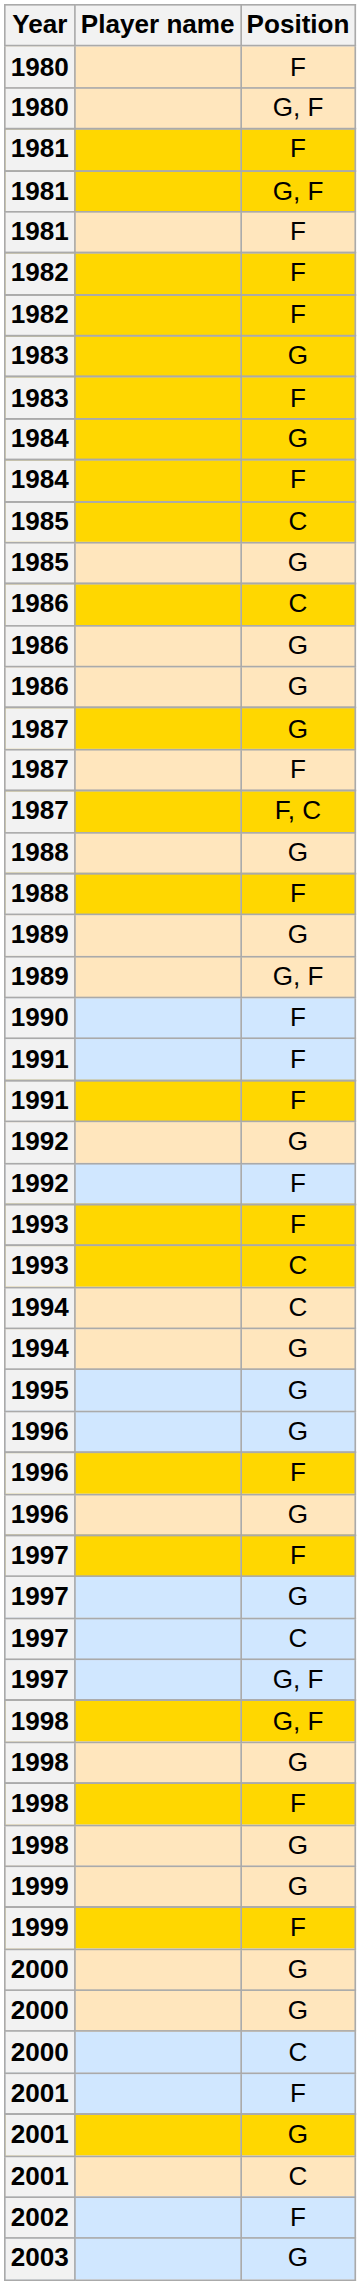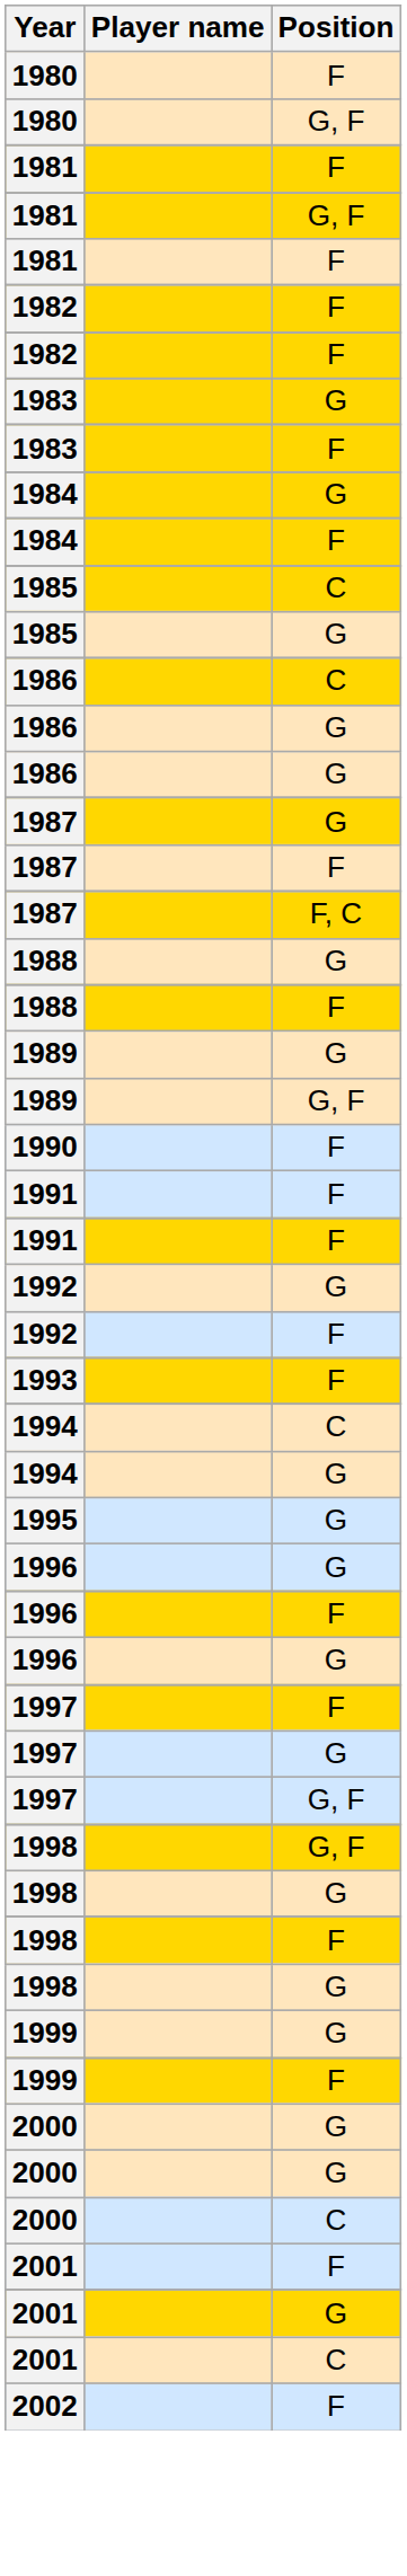- row: 1993 | C
- row: 1997 | C
- row: 2003 | G
